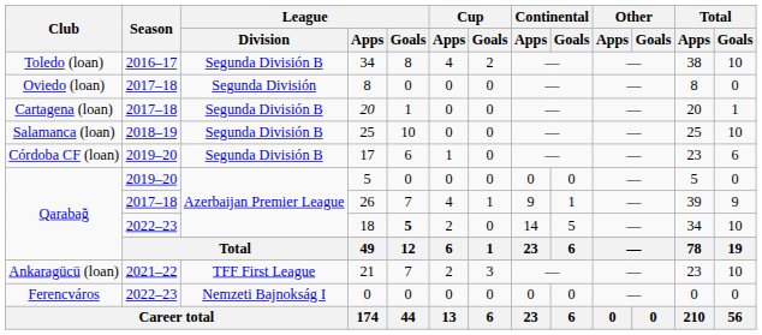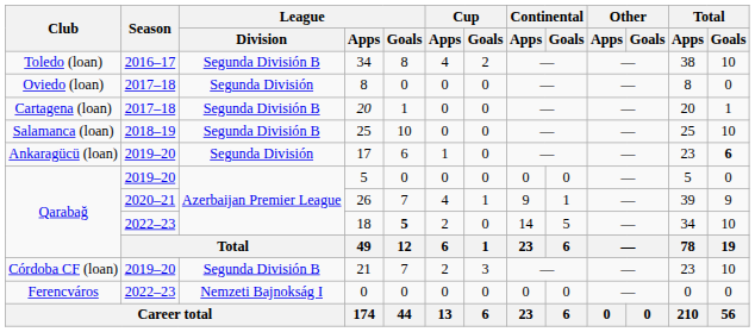17 | Club: Córdoba CF (loan) -> Ankaragücü (loan)
17 | League / Division: Segunda División B -> Segunda División
17 | Total / Goals: normal -> bold
26 | Season: 2017–18 -> 2020–21
21 | Club: Ankaragücü (loan) -> Córdoba CF (loan)
21 | Season: 2021–22 -> 2019–20
21 | League / Division: TFF First League -> Segunda División B
